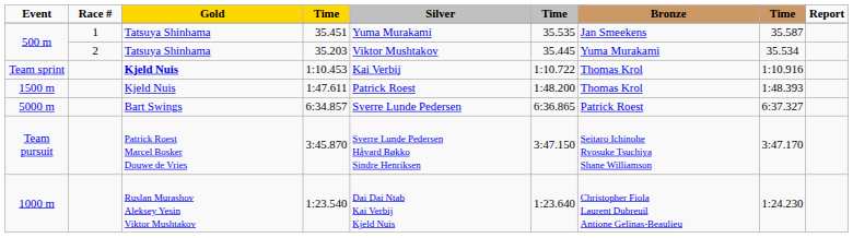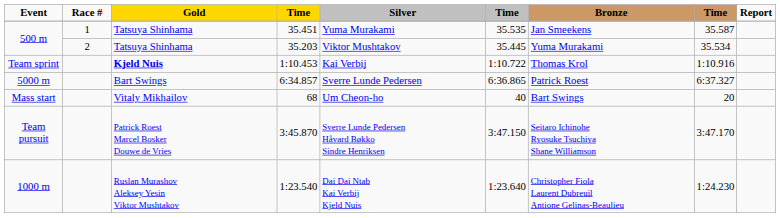- row: 1500 m | Kjeld Nuis | 1:47.611 | Patrick Roest | 1:48.200 | Thomas Krol | 1:48.393
+ row: Mass start | Vitaly Mikhailov | 68 | Um Cheon-ho | 40 | Bart Swings | 20
